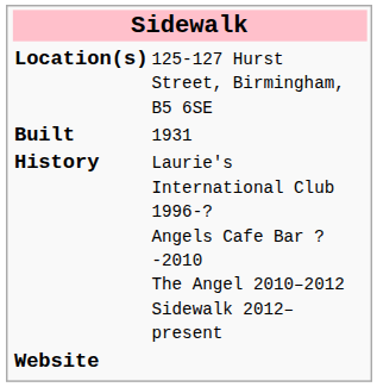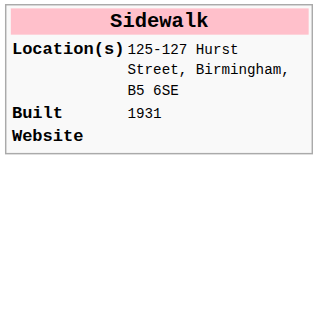- row: History | Laurie's International Club 1996-? Angels Cafe Bar ?-2010 The Angel 2010–2012 Sidewalk 2012–present
